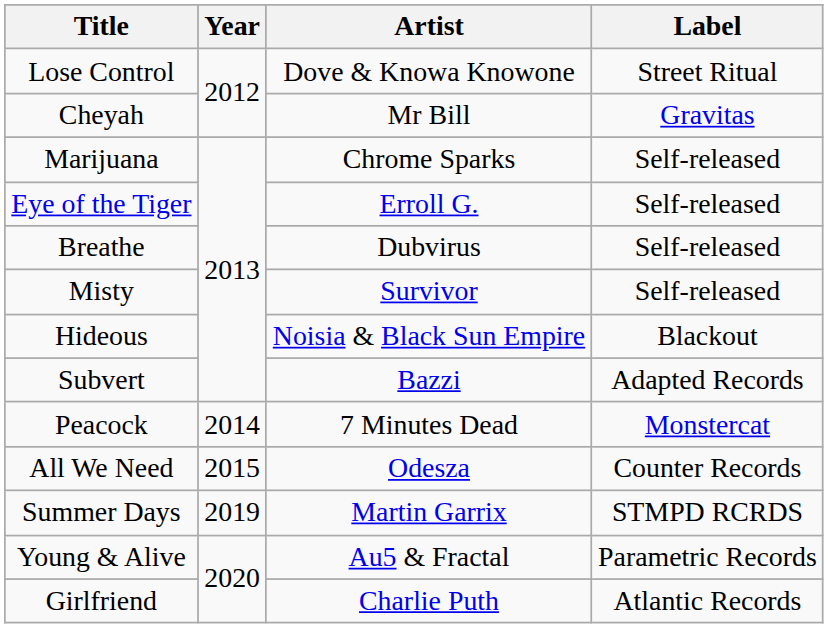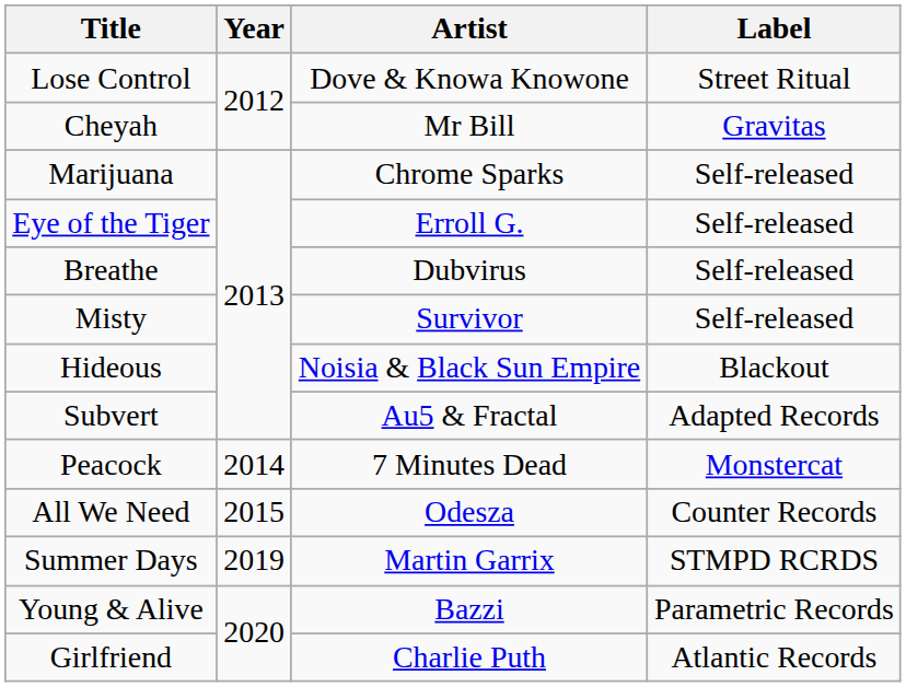Subvert | Artist: Bazzi -> Au5 & Fractal
Young & Alive | Artist: Au5 & Fractal -> Bazzi
